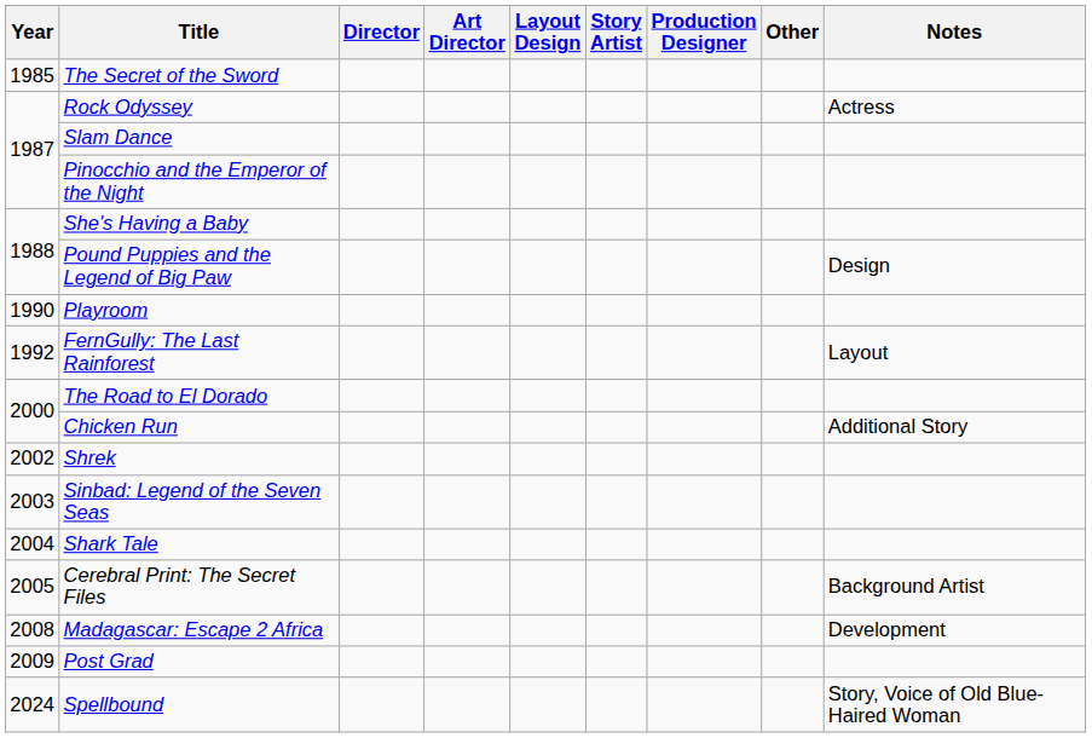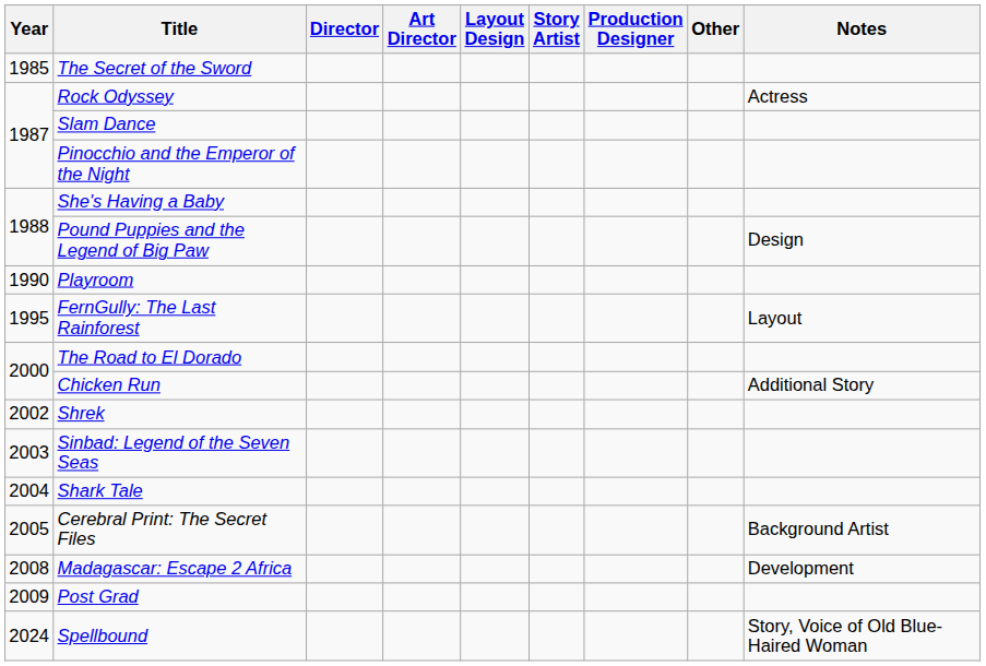FernGully: The Last Rainforest | Year: 1992 -> 1995
